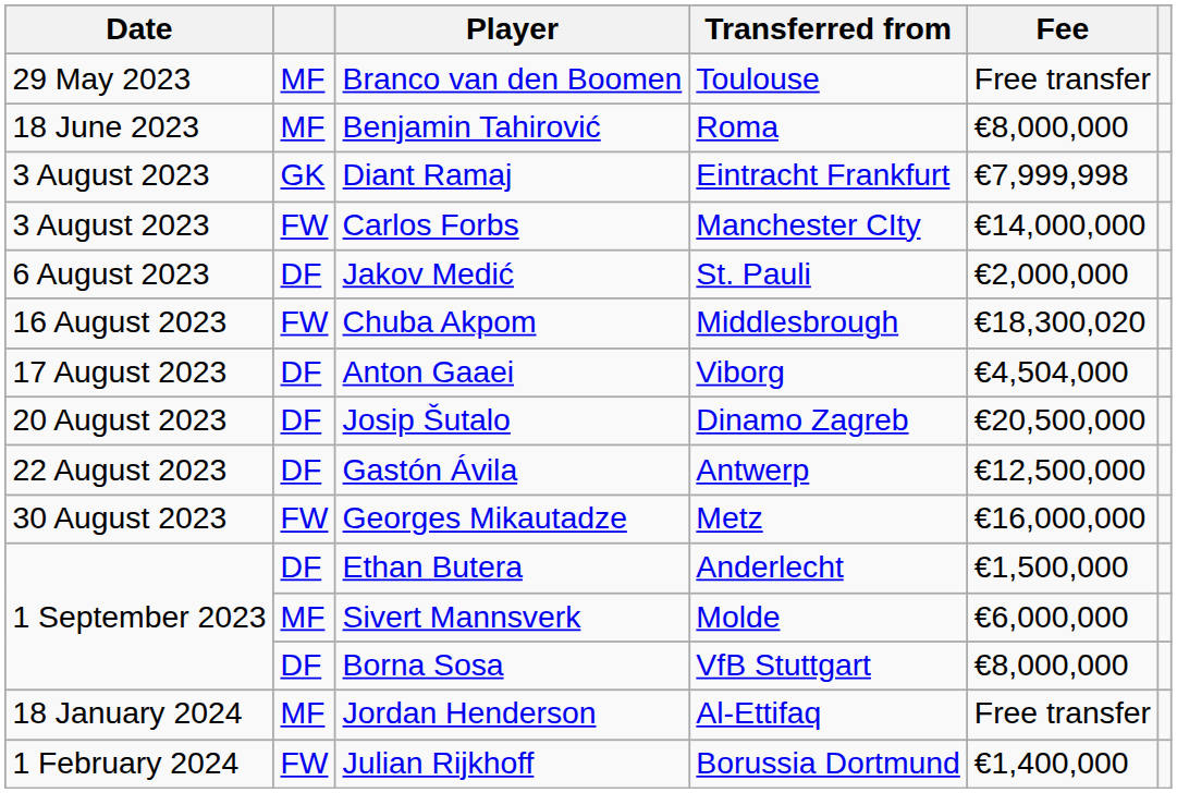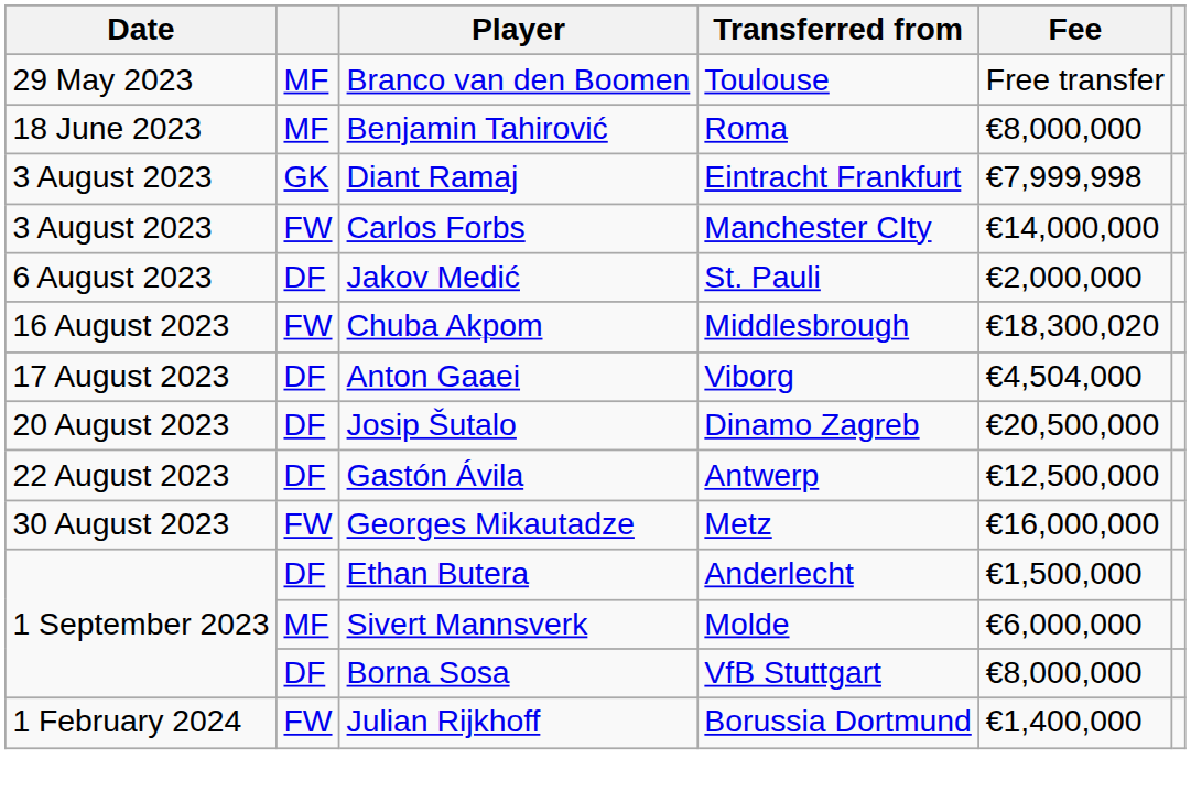- row: 18 January 2024 | MF | Jordan Henderson | Al-Ettifaq | Free transfer
